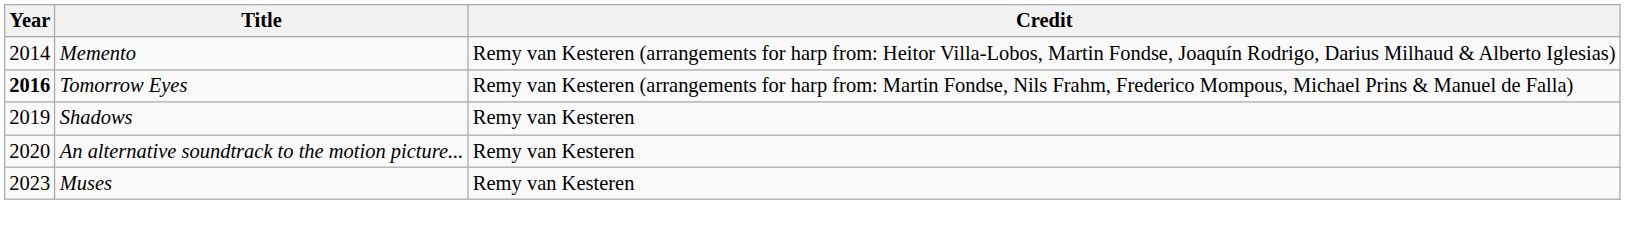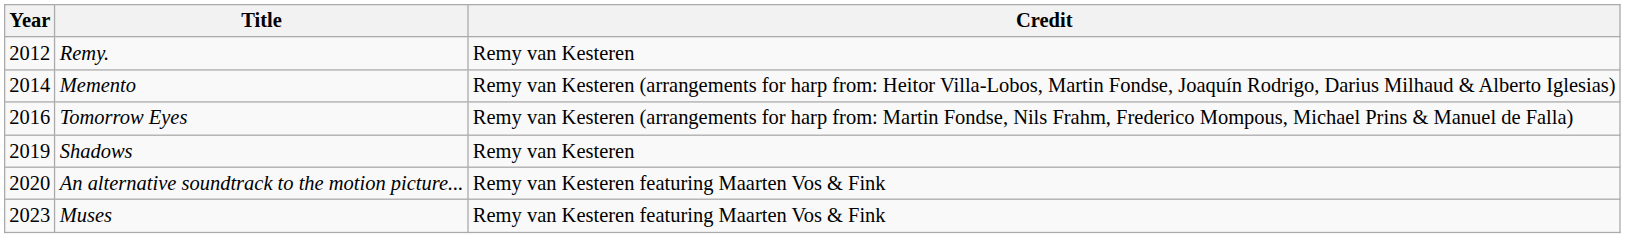+ row: 2012 | Remy. | Remy van Kesteren
Tomorrow Eyes | Year: bold -> normal
An alternative soundtrack to the motion picture... | Credit: Remy van Kesteren -> Remy van Kesteren featuring Maarten Vos & Fink
Muses | Credit: Remy van Kesteren -> Remy van Kesteren featuring Maarten Vos & Fink
